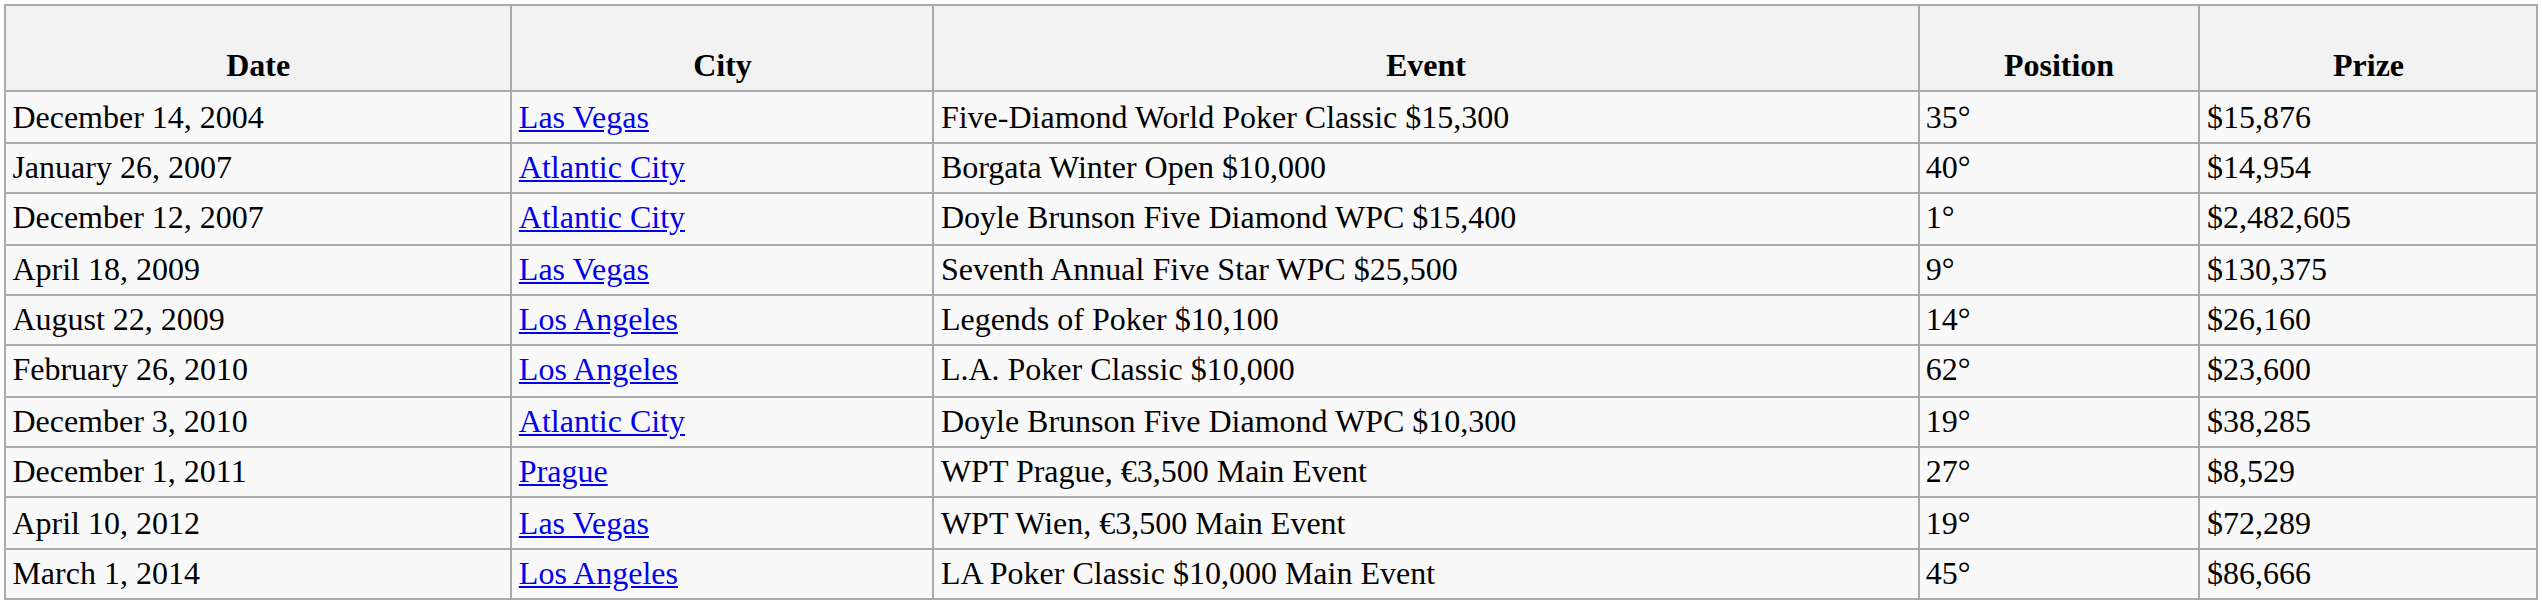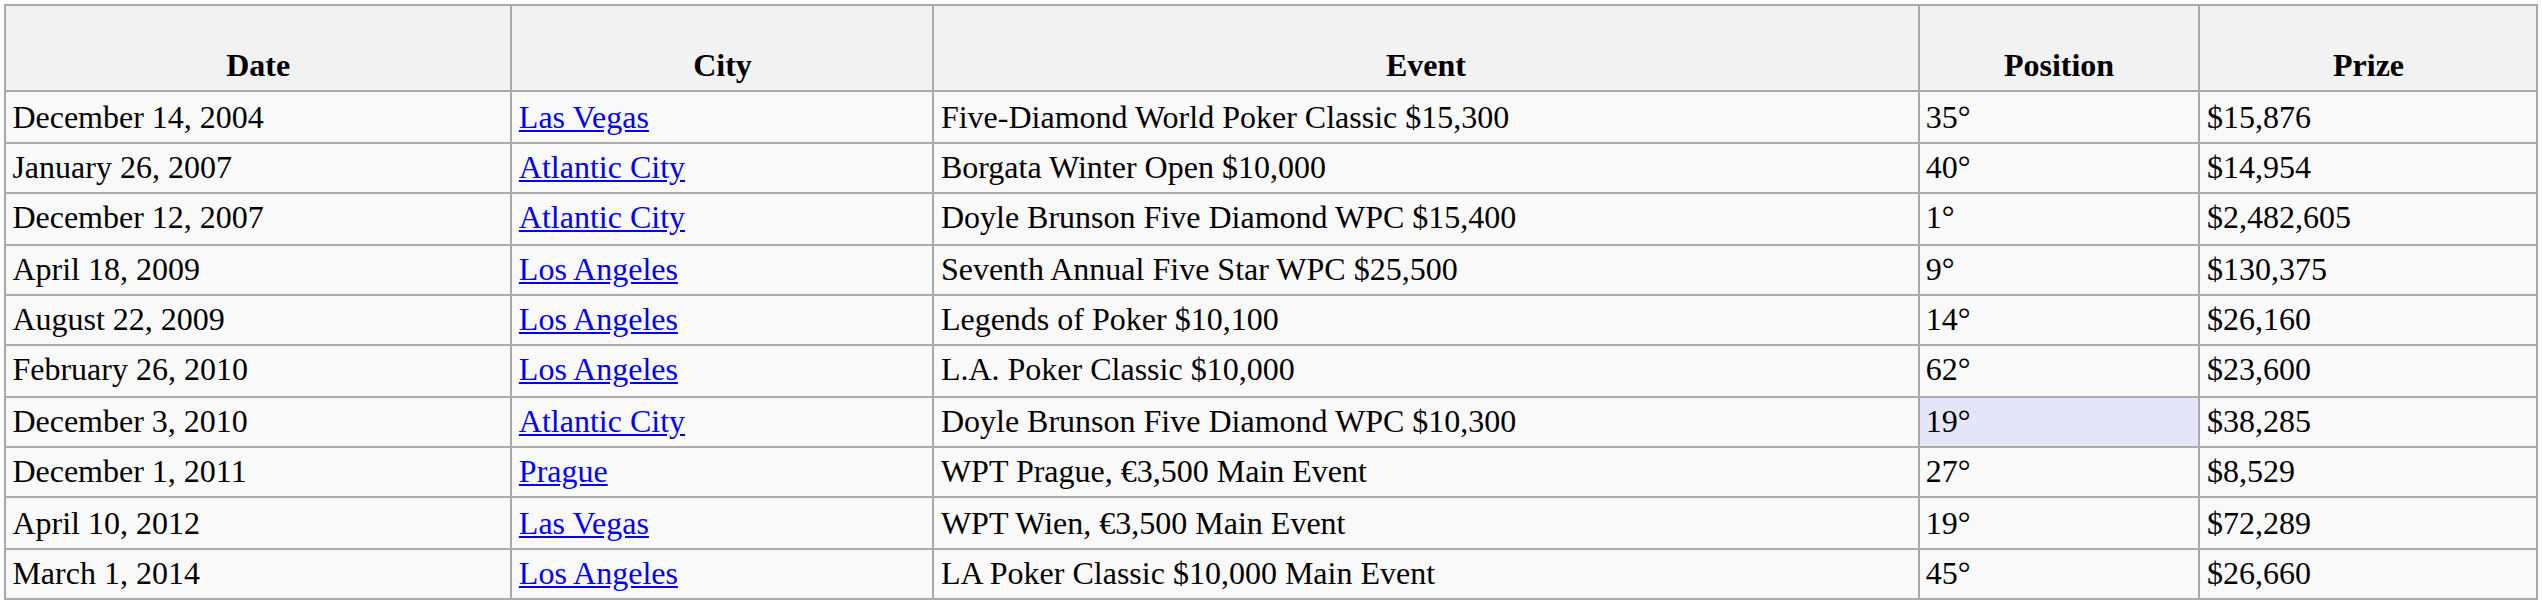April 18, 2009 | City: Las Vegas -> Los Angeles
December 3, 2010 | Position: no background -> lavender background
March 1, 2014 | Prize: $86,666 -> $26,660
